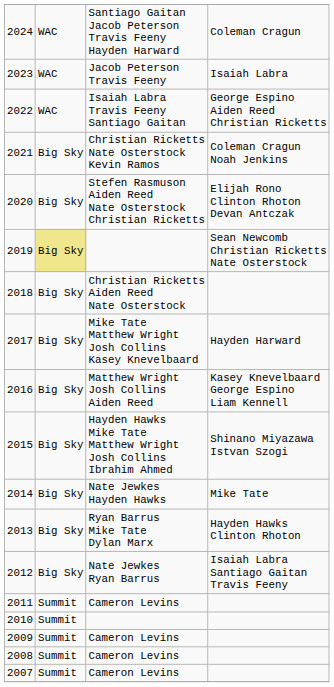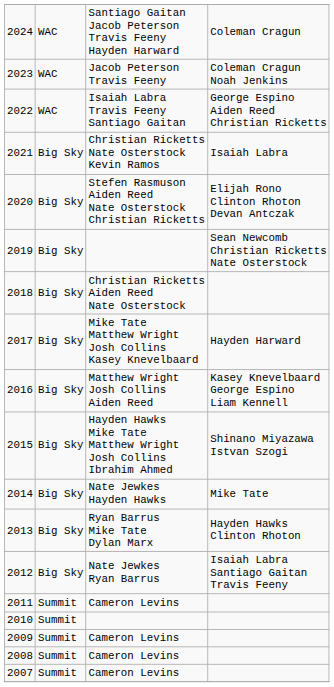2023 | column 4: Isaiah Labra -> Coleman Cragun Noah Jenkins
2021 | column 4: Coleman Cragun Noah Jenkins -> Isaiah Labra
2019 | column 2: khaki background -> no background
